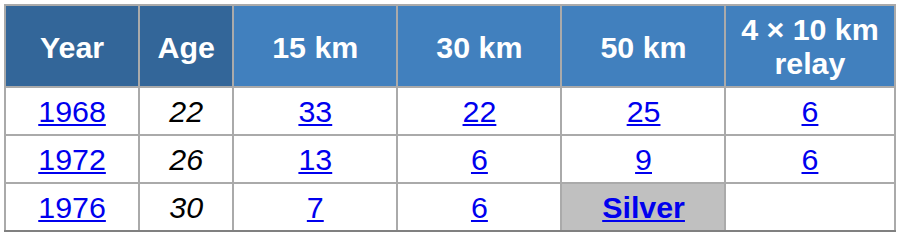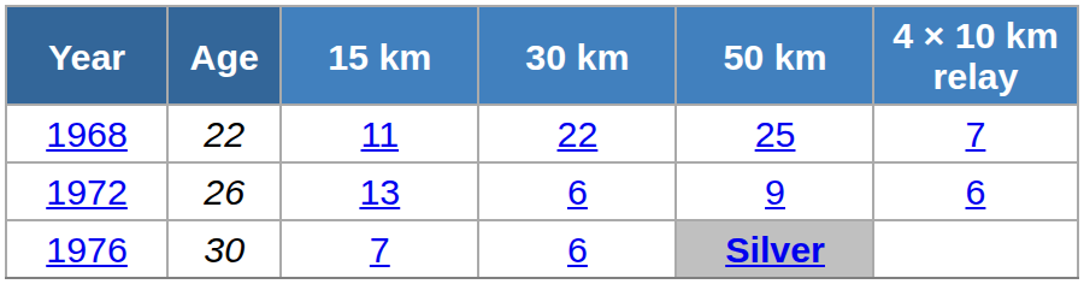1968 | 15 km: 33 -> 11
1968 | 4 × 10 km relay: 6 -> 7
